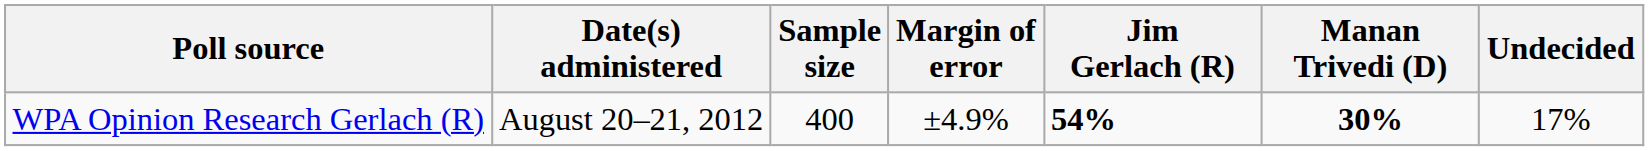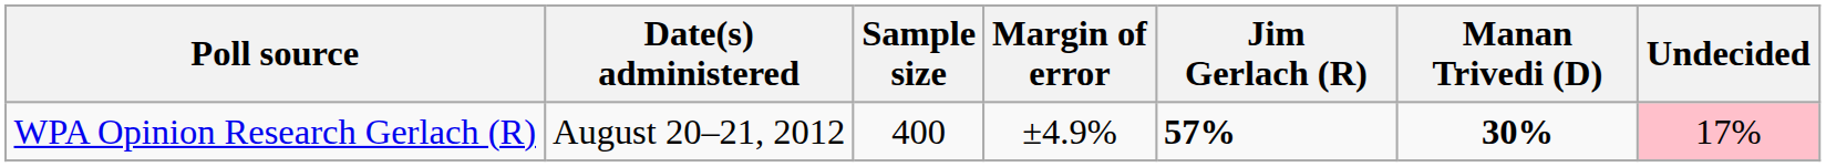WPA Opinion Research Gerlach (R) | Jim Gerlach (R): 54% -> 57%
WPA Opinion Research Gerlach (R) | Undecided: no background -> pink background
